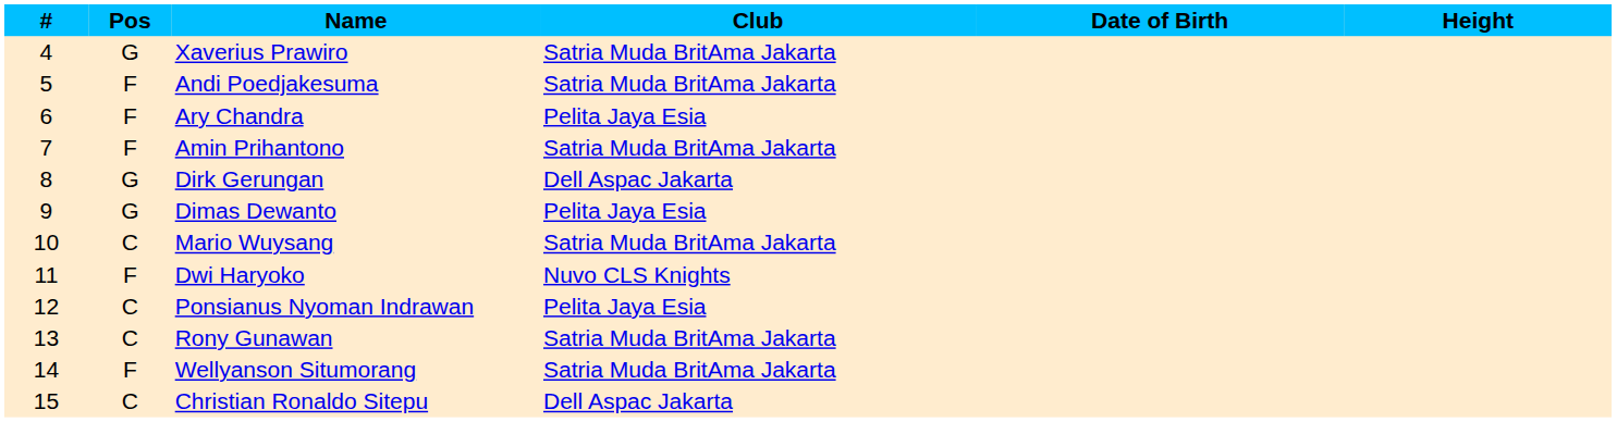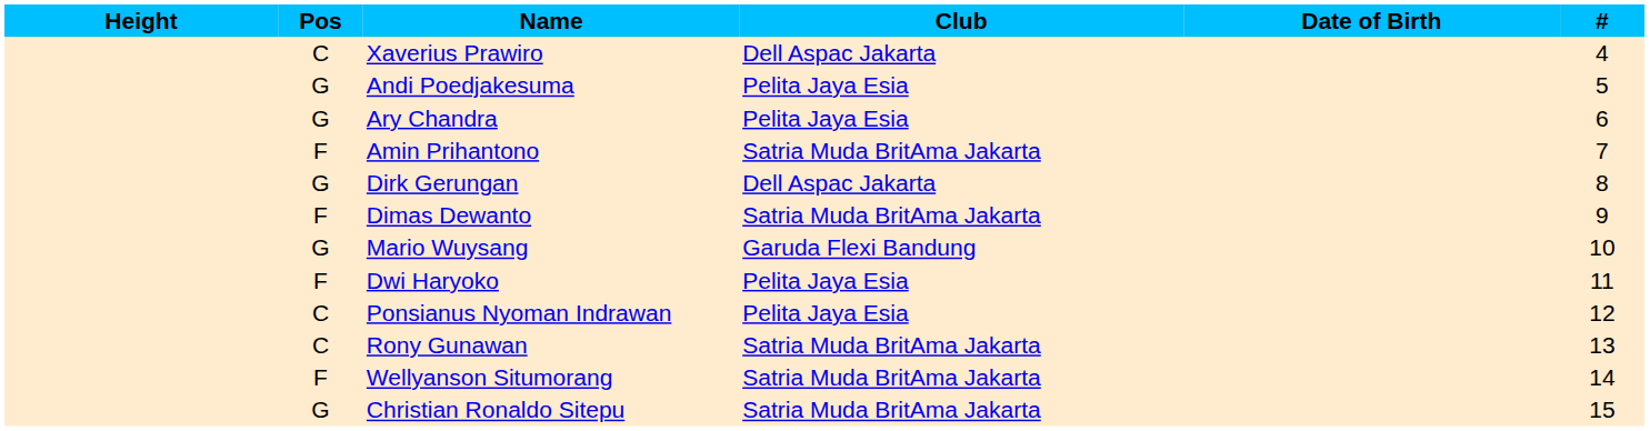columns swapped: # <-> Height
Xaverius Prawiro | Pos: G -> C
Xaverius Prawiro | Club: Satria Muda BritAma Jakarta -> Dell Aspac Jakarta
Andi Poedjakesuma | Pos: F -> G
Andi Poedjakesuma | Club: Satria Muda BritAma Jakarta -> Pelita Jaya Esia
Ary Chandra | Pos: F -> G
Dimas Dewanto | Pos: G -> F
Dimas Dewanto | Club: Pelita Jaya Esia -> Satria Muda BritAma Jakarta
Mario Wuysang | Pos: C -> G
Mario Wuysang | Club: Satria Muda BritAma Jakarta -> Garuda Flexi Bandung
Dwi Haryoko | Club: Nuvo CLS Knights -> Pelita Jaya Esia
Christian Ronaldo Sitepu | Pos: C -> G
Christian Ronaldo Sitepu | Club: Dell Aspac Jakarta -> Satria Muda BritAma Jakarta
